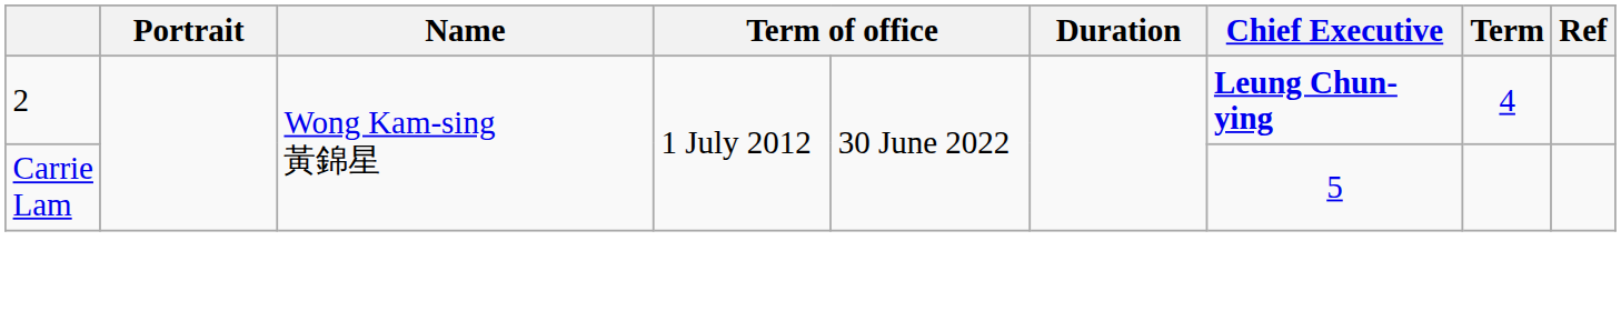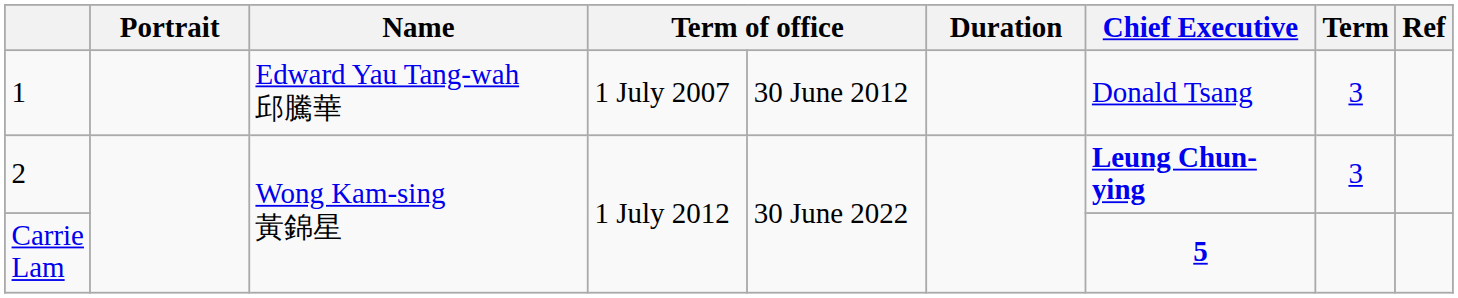+ row: 1 | Edward Yau Tang-wah 邱騰華 | 1 July 2007 | 30 June 2012 | Donald Tsang | 3
2 | Term: 4 -> 3
Carrie Lam | Chief Executive: normal -> bold
